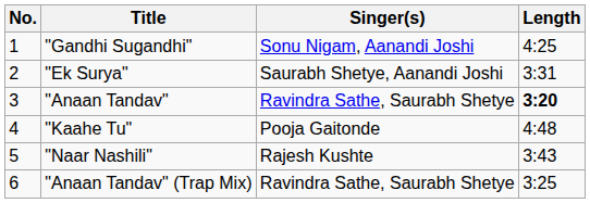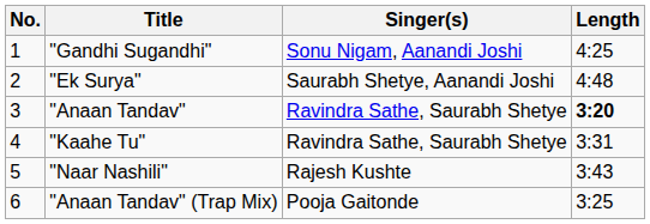"Ek Surya" | Length: 3:31 -> 4:48
"Kaahe Tu" | Singer(s): Pooja Gaitonde -> Ravindra Sathe, Saurabh Shetye
"Kaahe Tu" | Length: 4:48 -> 3:31
"Anaan Tandav" (Trap Mix) | Singer(s): Ravindra Sathe, Saurabh Shetye -> Pooja Gaitonde
